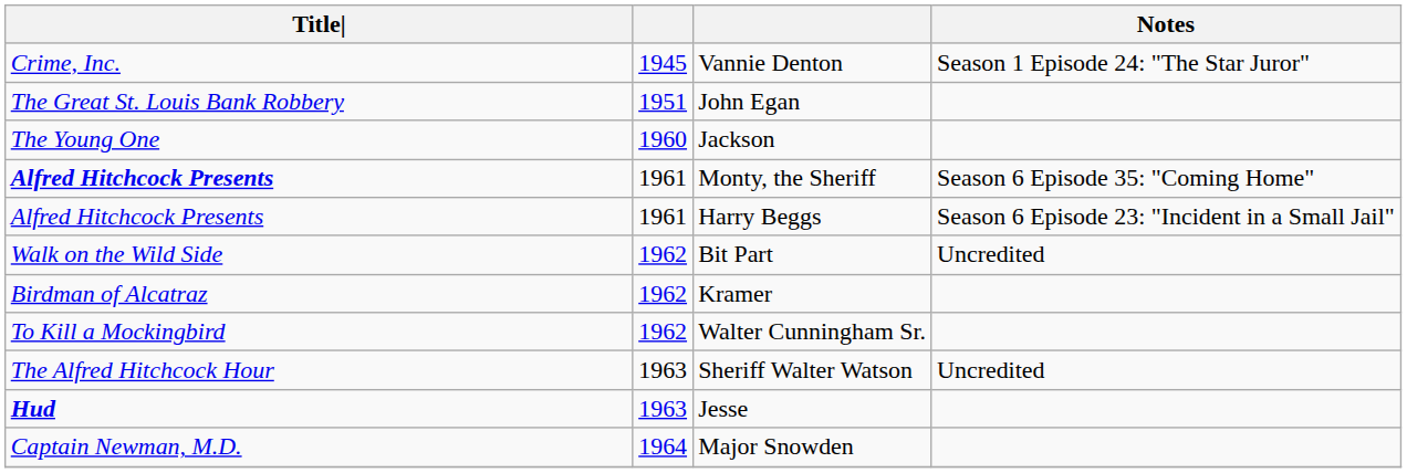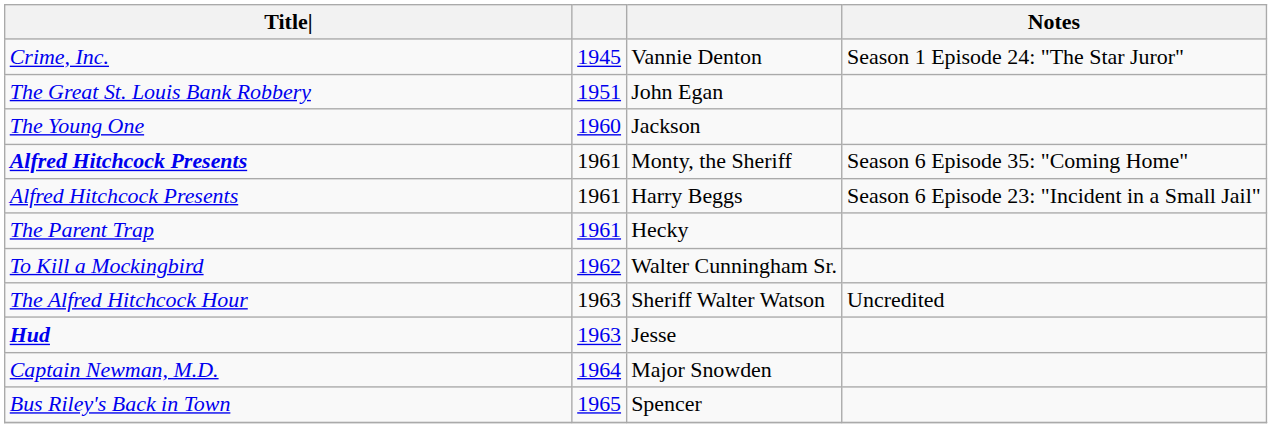+ row: The Parent Trap | 1961 | Hecky
- row: Walk on the Wild Side | 1962 | Bit Part | Uncredited
- row: Birdman of Alcatraz | 1962 | Kramer
+ row: Bus Riley's Back in Town | 1965 | Spencer
